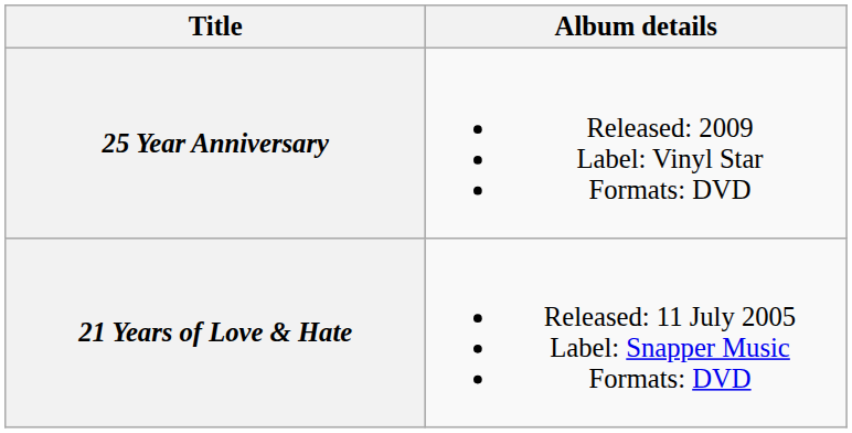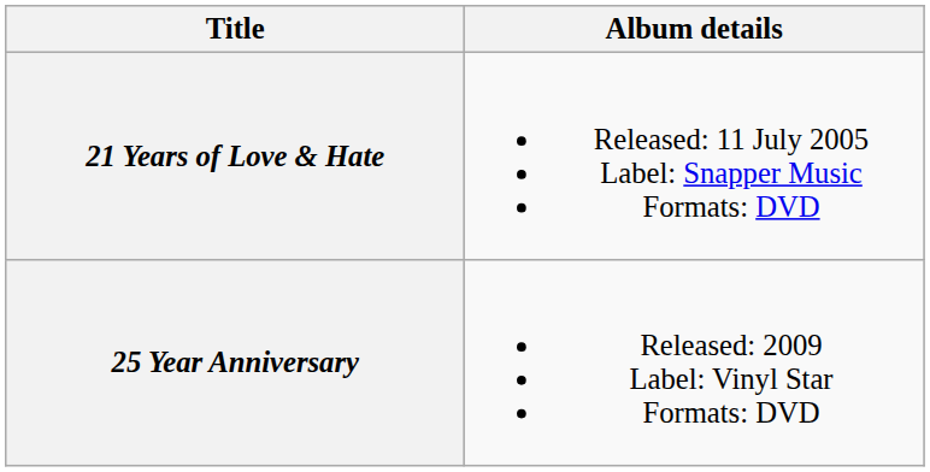rows swapped: 21 Years of Love & Hate <-> 25 Year Anniversary
